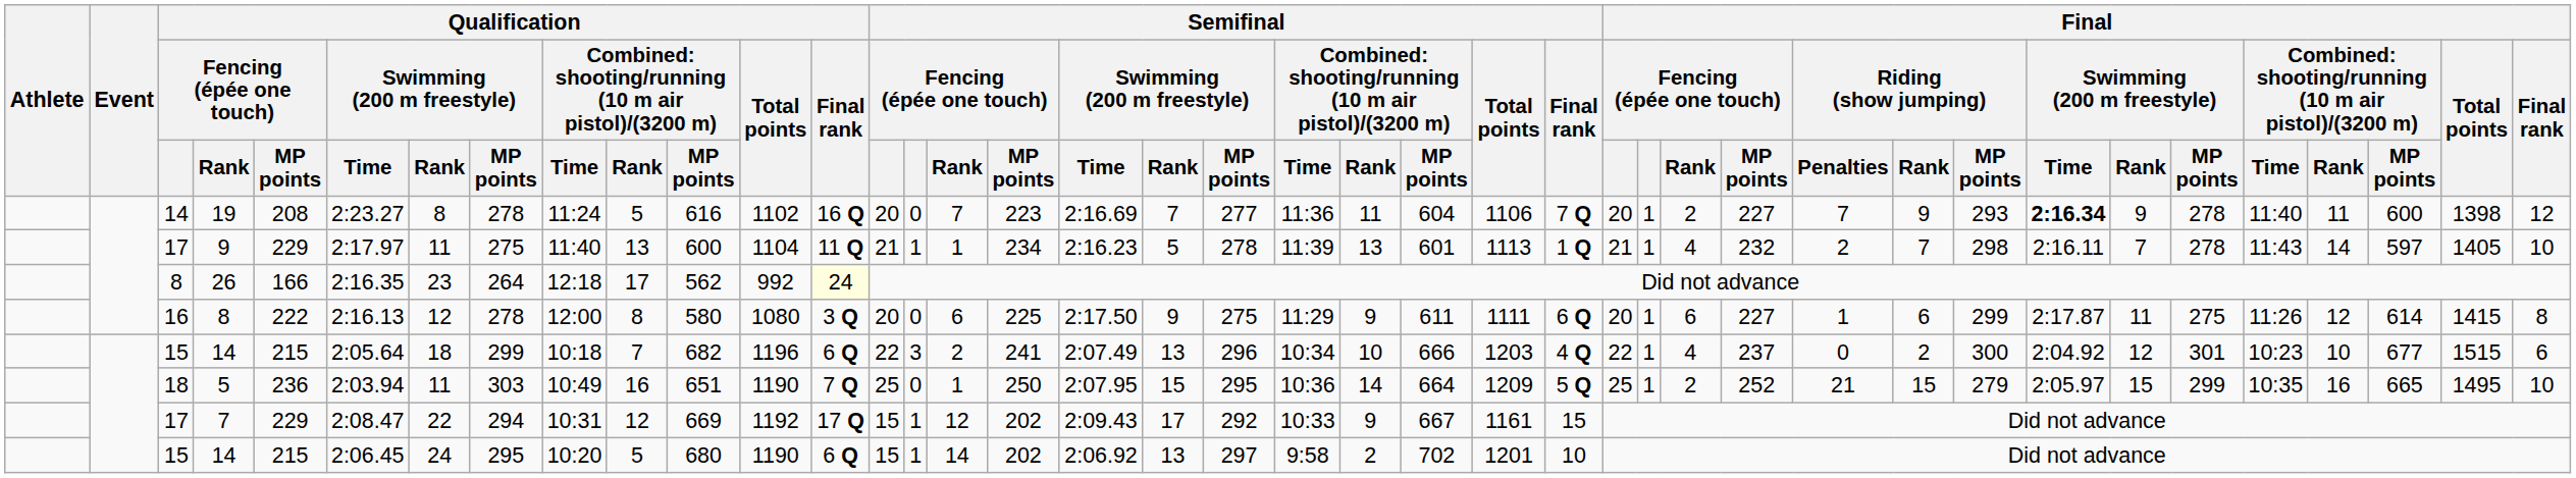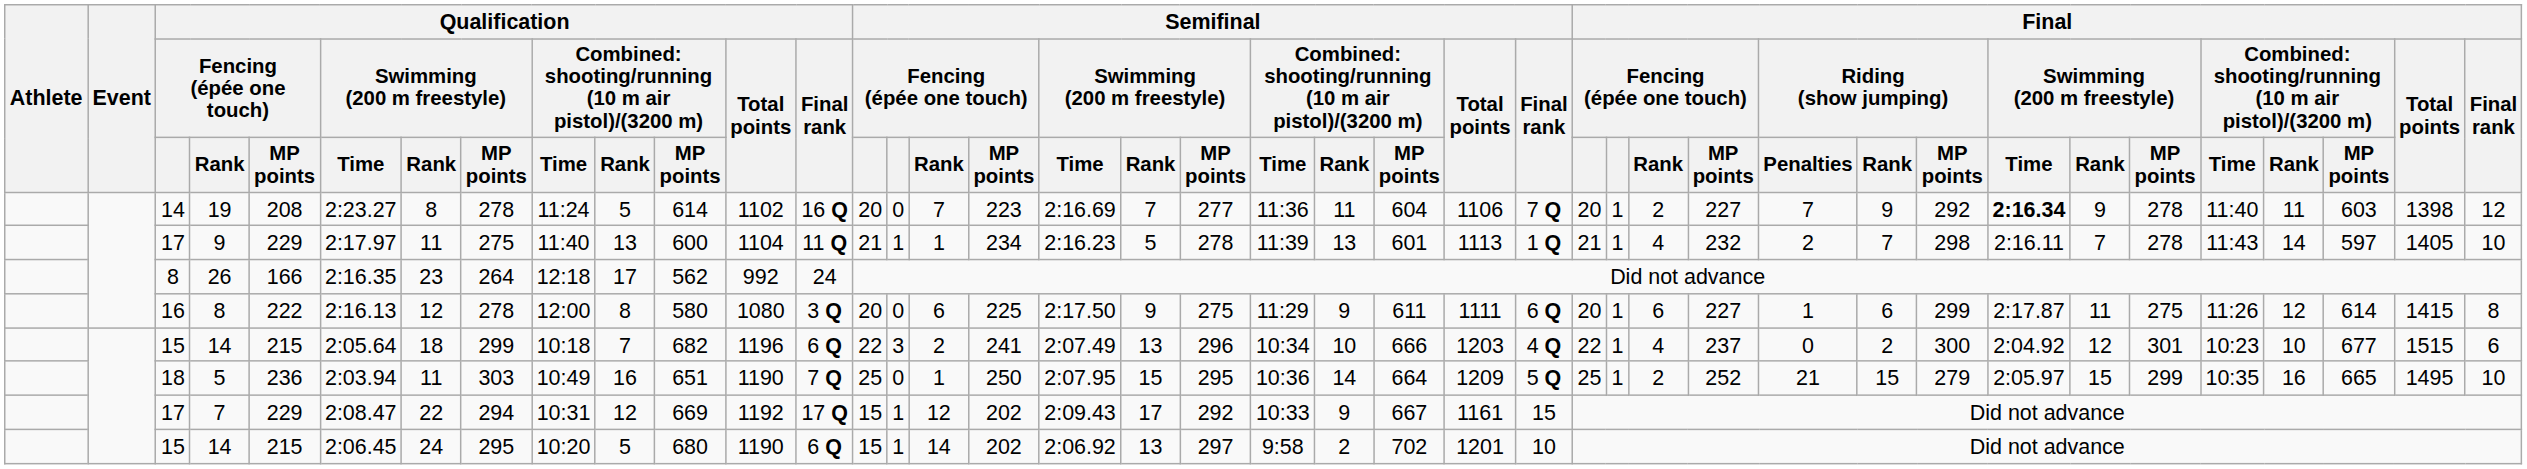19 | column 11: 616 -> 614
19 | Final / Riding (show jumping) / MP points: 293 -> 292
19 | column 38: 600 -> 603
26 | Qualification / Final rank: lightyellow background -> no background
